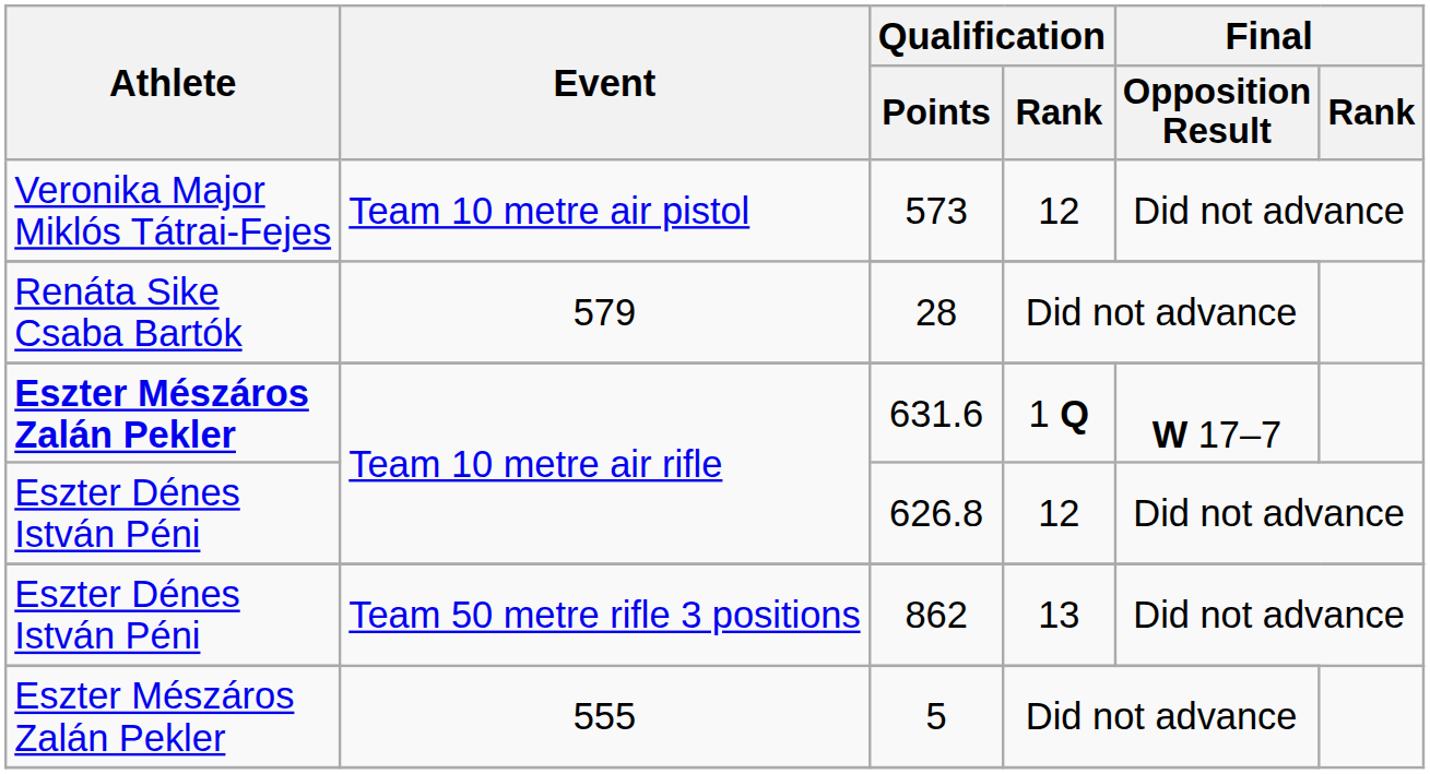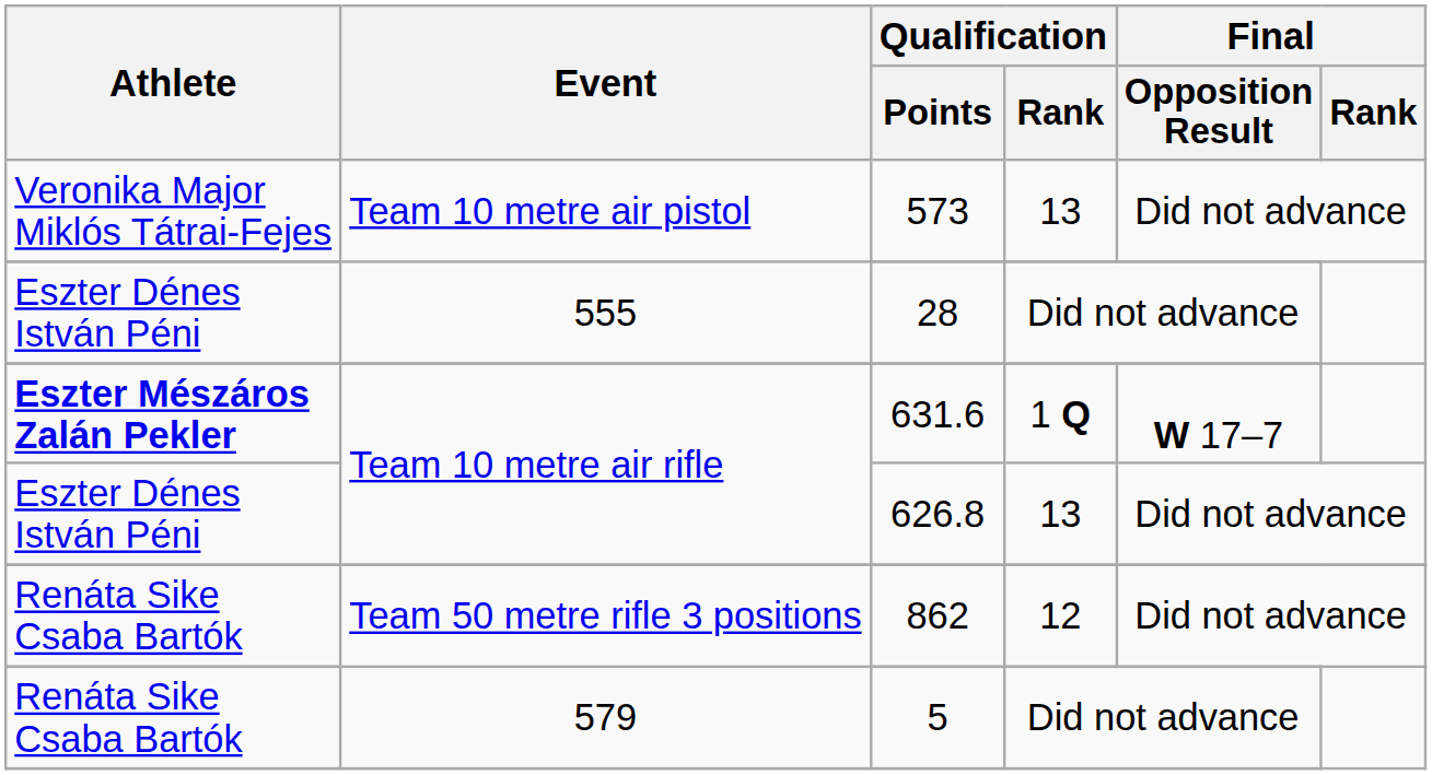573 | Qualification / Rank: 12 -> 13
28 | Athlete: Renáta Sike Csaba Bartók -> Eszter Dénes István Péni
28 | Event: 579 -> 555
626.8 | Qualification / Rank: 12 -> 13
862 | Athlete: Eszter Dénes István Péni -> Renáta Sike Csaba Bartók
862 | Qualification / Rank: 13 -> 12
5 | Athlete: Eszter Mészáros Zalán Pekler -> Renáta Sike Csaba Bartók
5 | Event: 555 -> 579
